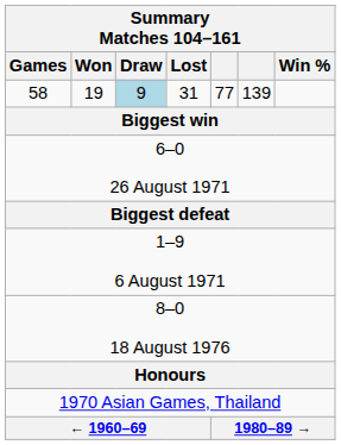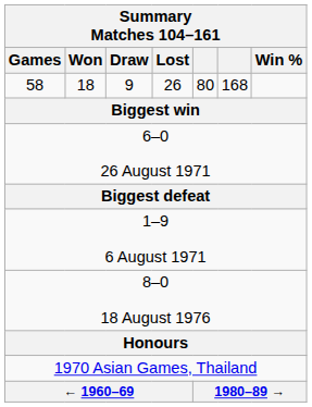58 | Won: 19 -> 18
58 | Draw: lightblue background -> no background
58 | Lost: 31 -> 26
58 | column 5: 77 -> 80
58 | column 6: 139 -> 168
